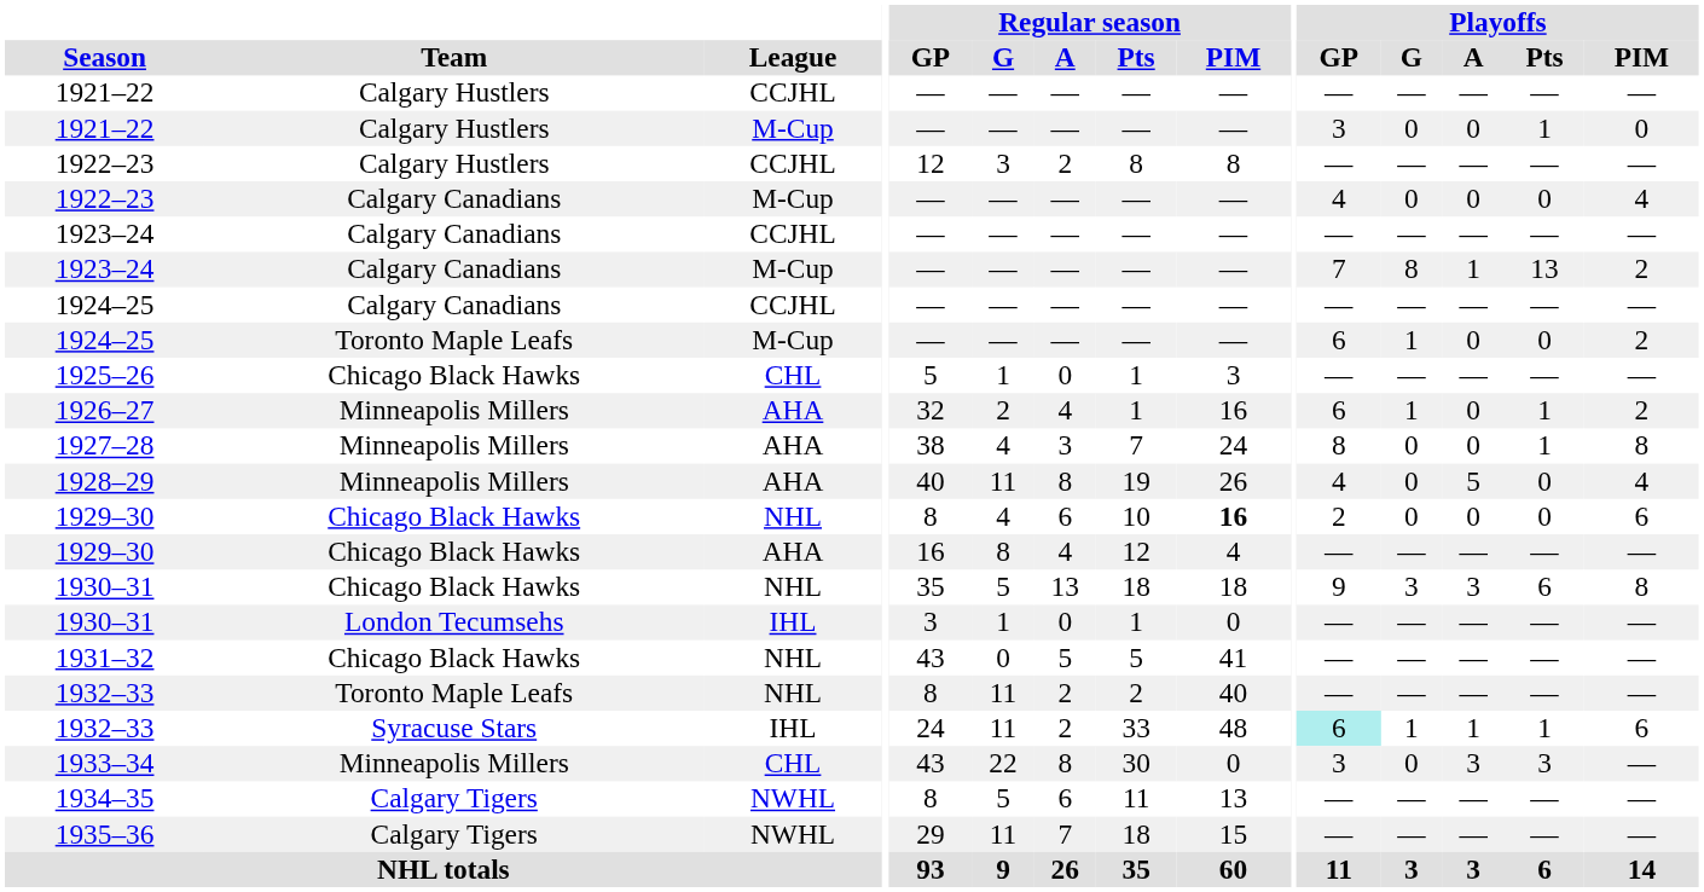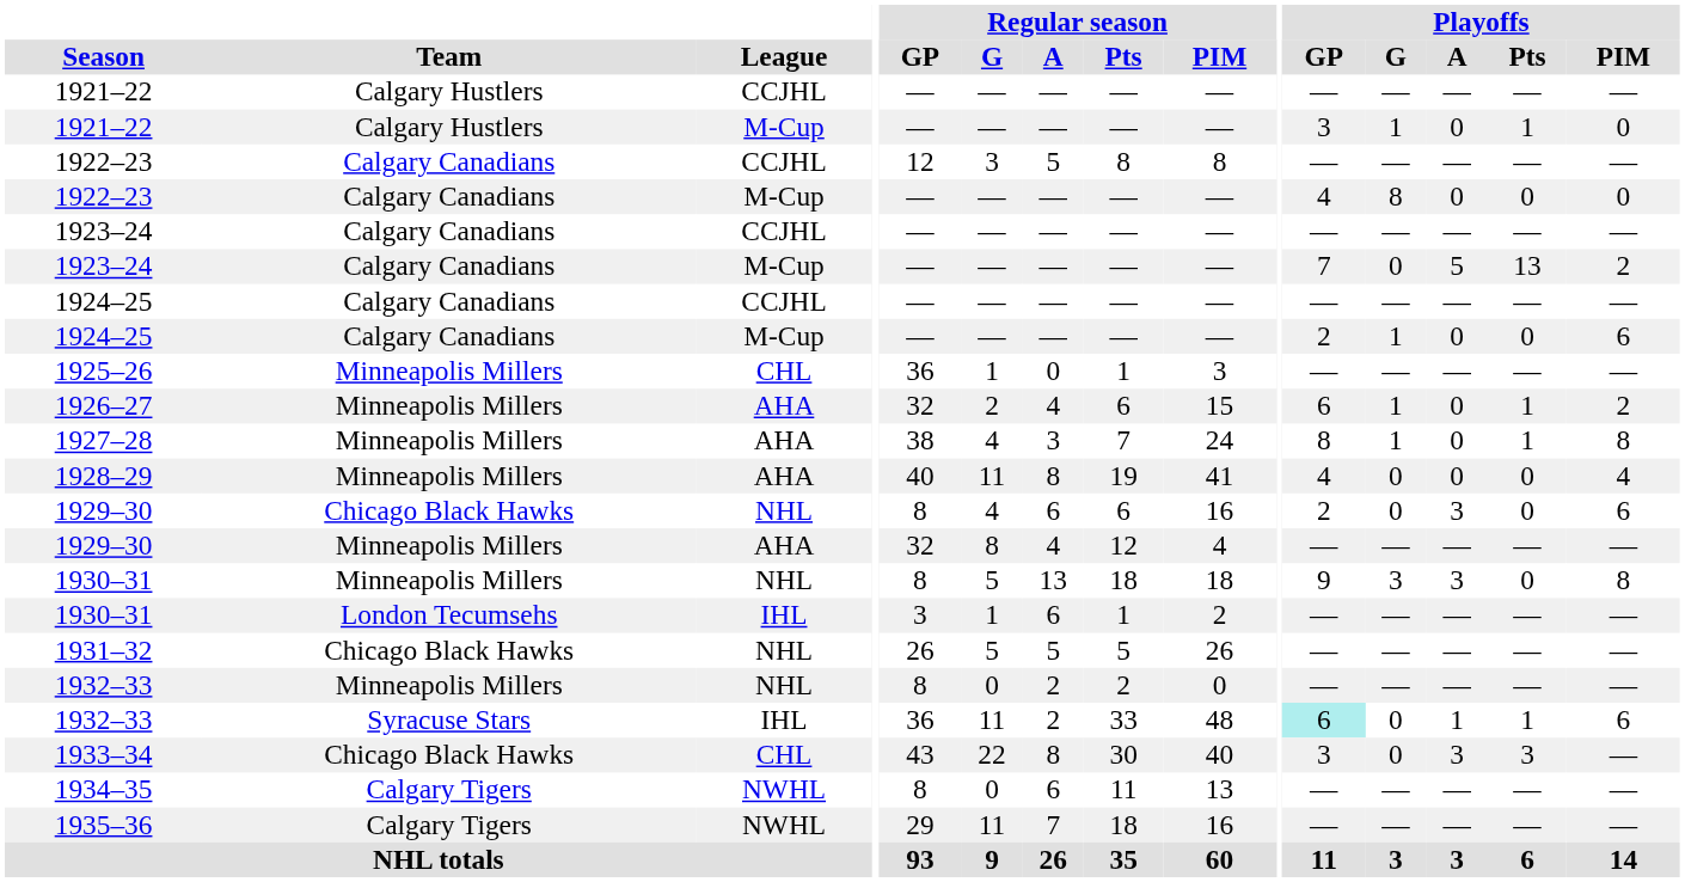1921–22 / M-Cup | Playoffs / G: 0 -> 1
1922–23 / CCJHL | Team: Calgary Hustlers -> Calgary Canadians
1922–23 / CCJHL | Regular season / A: 2 -> 5
1922–23 / M-Cup | Playoffs / G: 0 -> 8
1922–23 / M-Cup | Playoffs / PIM: 4 -> 0
1923–24 / M-Cup | Playoffs / G: 8 -> 0
1923–24 / M-Cup | Playoffs / A: 1 -> 5
1924–25 / M-Cup | Team: Toronto Maple Leafs -> Calgary Canadians
1924–25 / M-Cup | Playoffs / GP: 6 -> 2
1924–25 / M-Cup | Playoffs / PIM: 2 -> 6
1925–26 | Team: Chicago Black Hawks -> Minneapolis Millers
1925–26 | Regular season / GP: 5 -> 36
1926–27 | Regular season / Pts: 1 -> 6
1926–27 | Regular season / PIM: 16 -> 15
1927–28 | Playoffs / G: 0 -> 1
1928–29 | Regular season / PIM: 26 -> 41
1928–29 | Playoffs / A: 5 -> 0
1929–30 / NHL | Regular season / Pts: 10 -> 6
1929–30 / NHL | Regular season / PIM: bold -> normal
1929–30 / NHL | Playoffs / A: 0 -> 3
1929–30 / AHA | Team: Chicago Black Hawks -> Minneapolis Millers
1929–30 / AHA | Regular season / GP: 16 -> 32
1930–31 / NHL | Team: Chicago Black Hawks -> Minneapolis Millers
1930–31 / NHL | Regular season / GP: 35 -> 8
1930–31 / NHL | Playoffs / Pts: 6 -> 0
1930–31 / IHL | Regular season / A: 0 -> 6
1930–31 / IHL | Regular season / PIM: 0 -> 2
1931–32 | Regular season / GP: 43 -> 26
1931–32 | Regular season / G: 0 -> 5
1931–32 | Regular season / PIM: 41 -> 26
1932–33 / NHL | Team: Toronto Maple Leafs -> Minneapolis Millers
1932–33 / NHL | Regular season / G: 11 -> 0
1932–33 / NHL | Regular season / PIM: 40 -> 0
1932–33 / IHL | Regular season / GP: 24 -> 36
1932–33 / IHL | Playoffs / G: 1 -> 0
1933–34 | Team: Minneapolis Millers -> Chicago Black Hawks
1933–34 | Regular season / PIM: 0 -> 40
1934–35 | Regular season / G: 5 -> 0
1935–36 | Regular season / PIM: 15 -> 16
